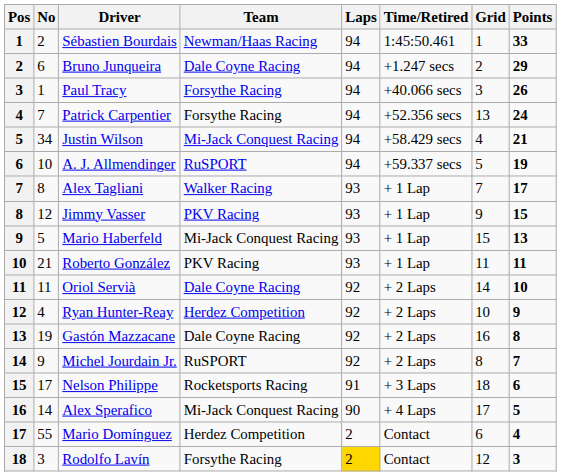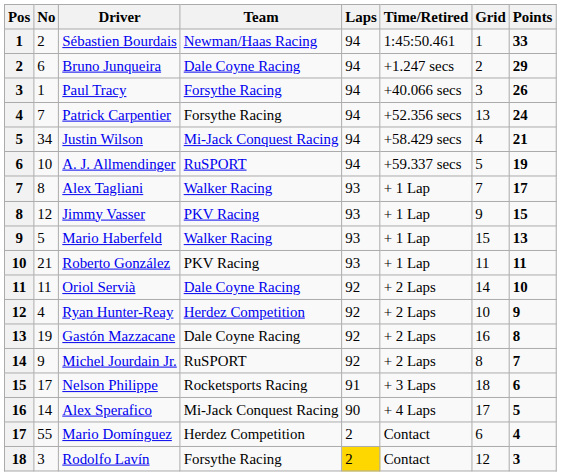Mario Haberfeld | Team: Mi-Jack Conquest Racing -> Walker Racing
